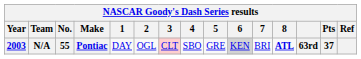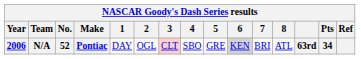N/A | Year: 2003 -> 2006
N/A | No.: 55 -> 52
N/A | 8: bold -> normal
N/A | Pts: 37 -> 34
